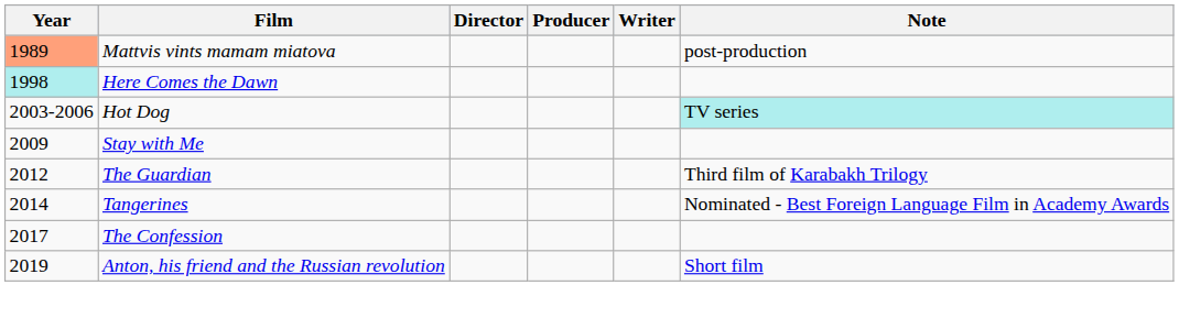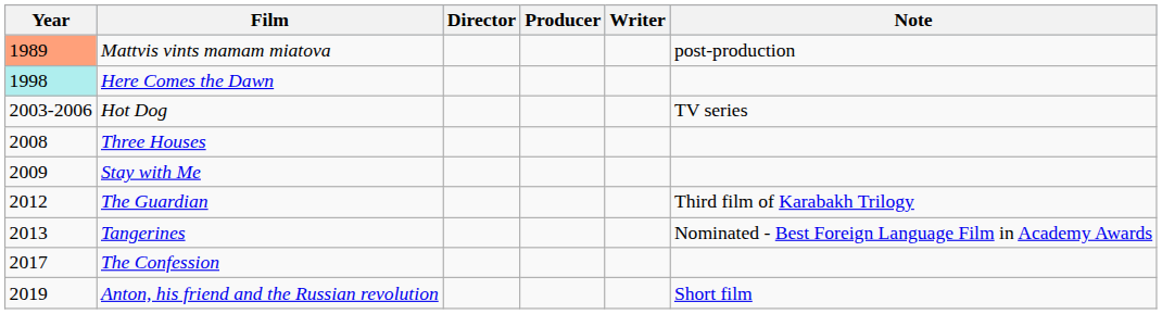Hot Dog | Note: paleturquoise background -> no background
+ row: 2008 | Three Houses
Tangerines | Year: 2014 -> 2013
